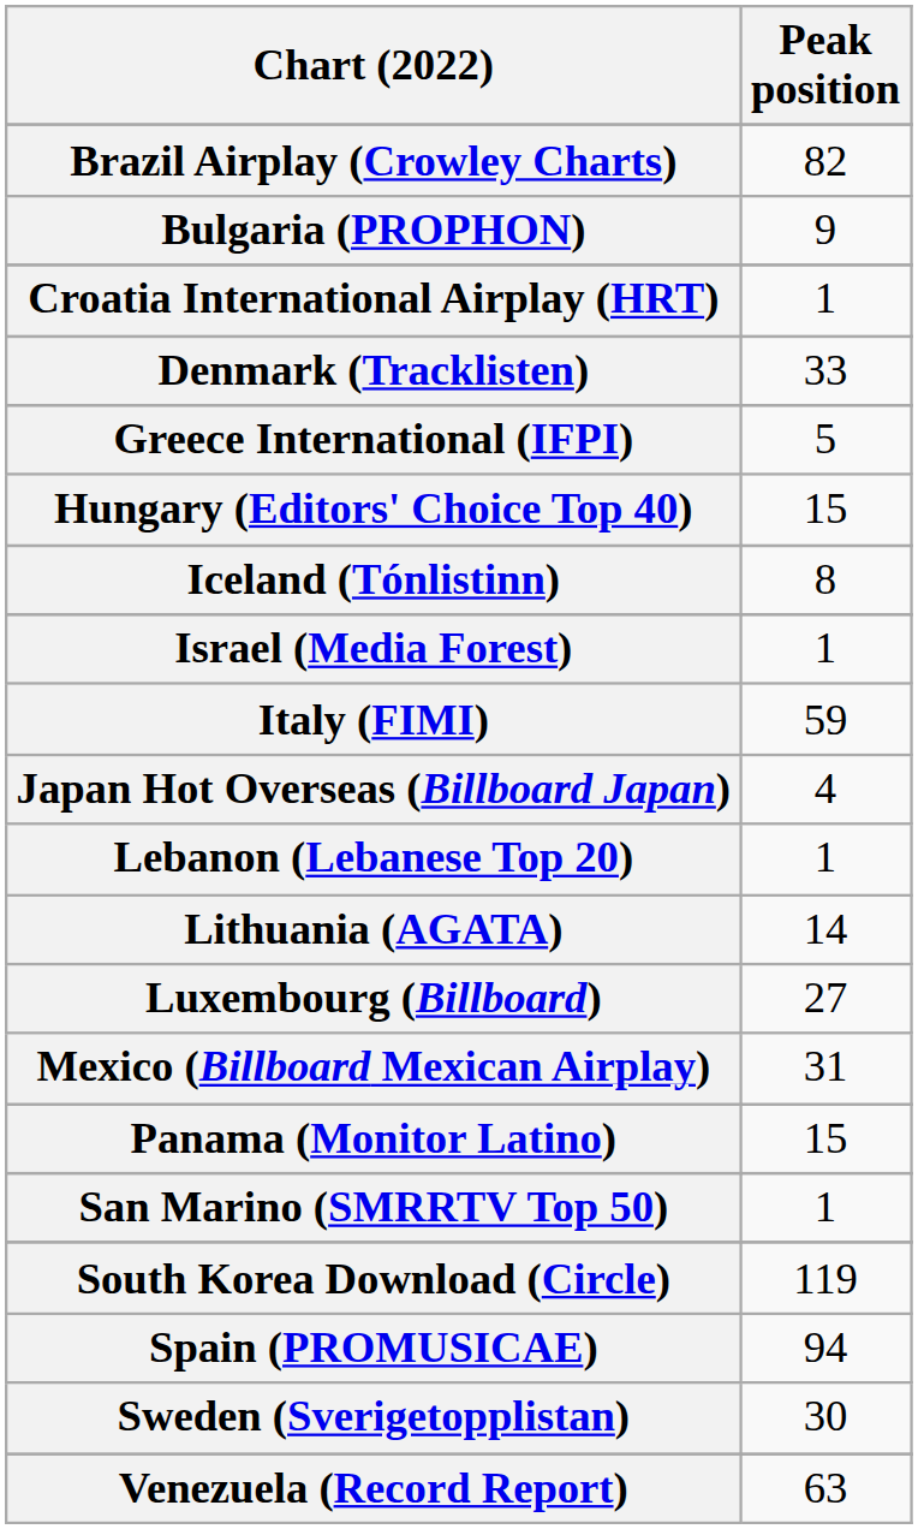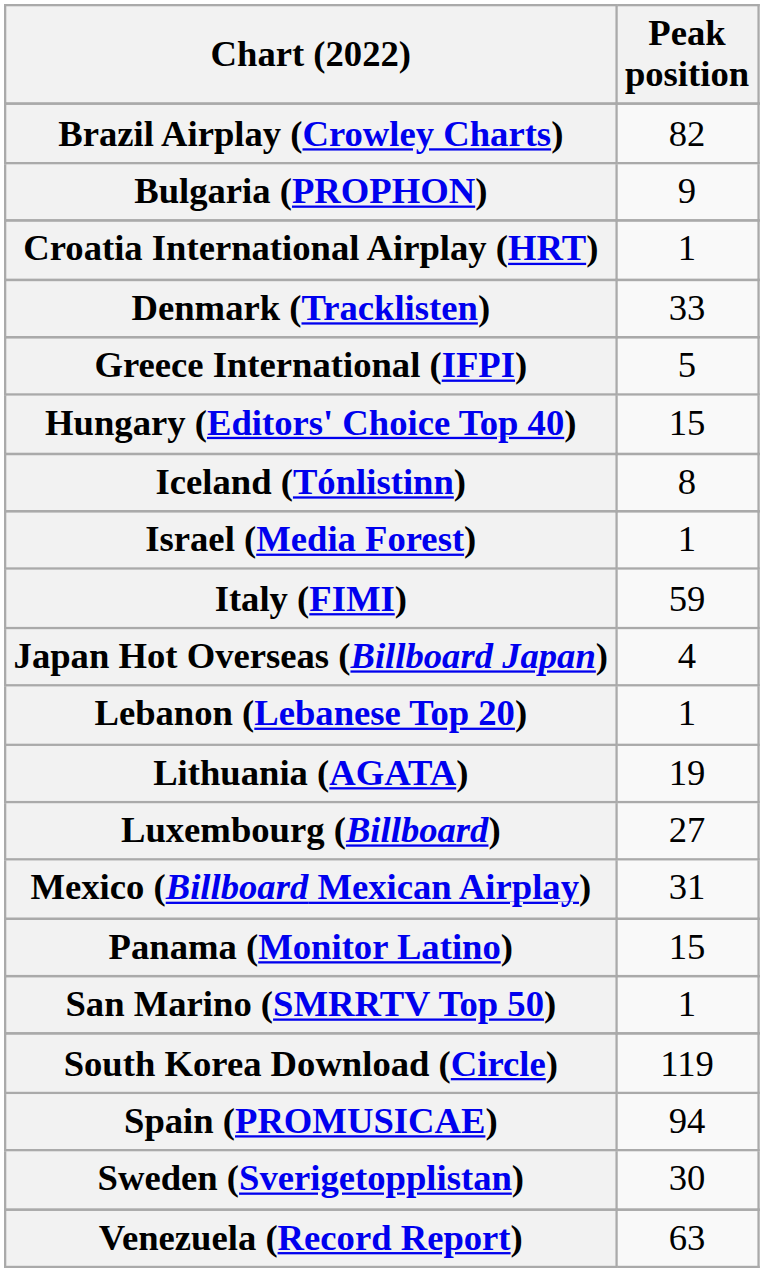Lithuania (AGATA) | Peak position: 14 -> 19
